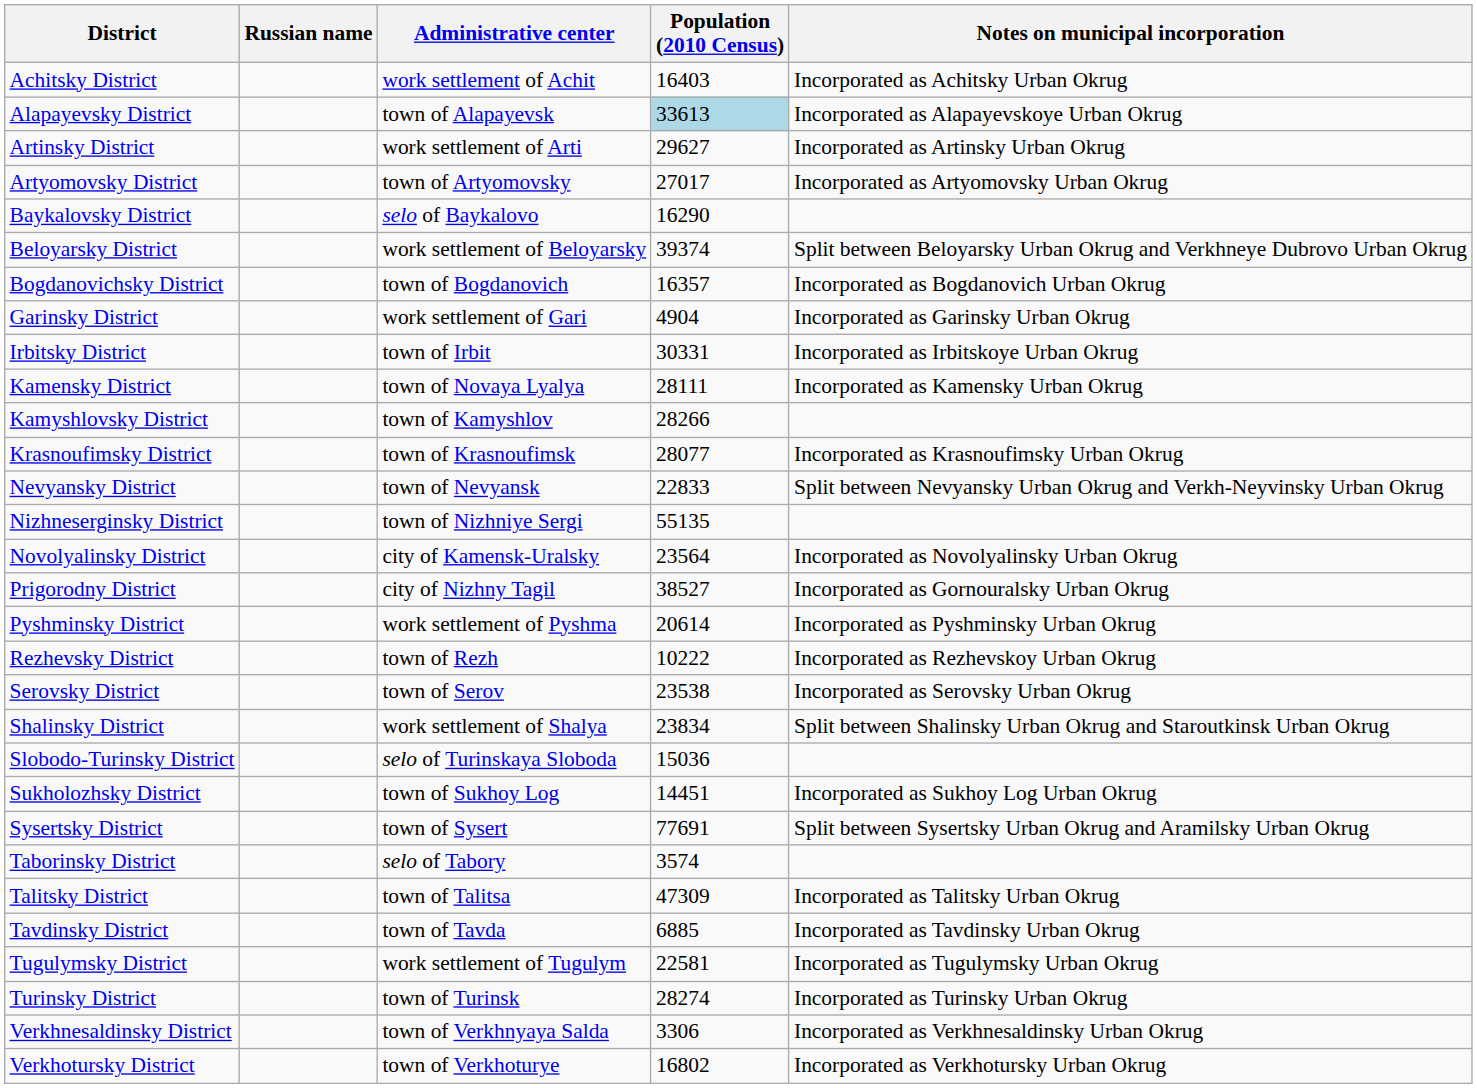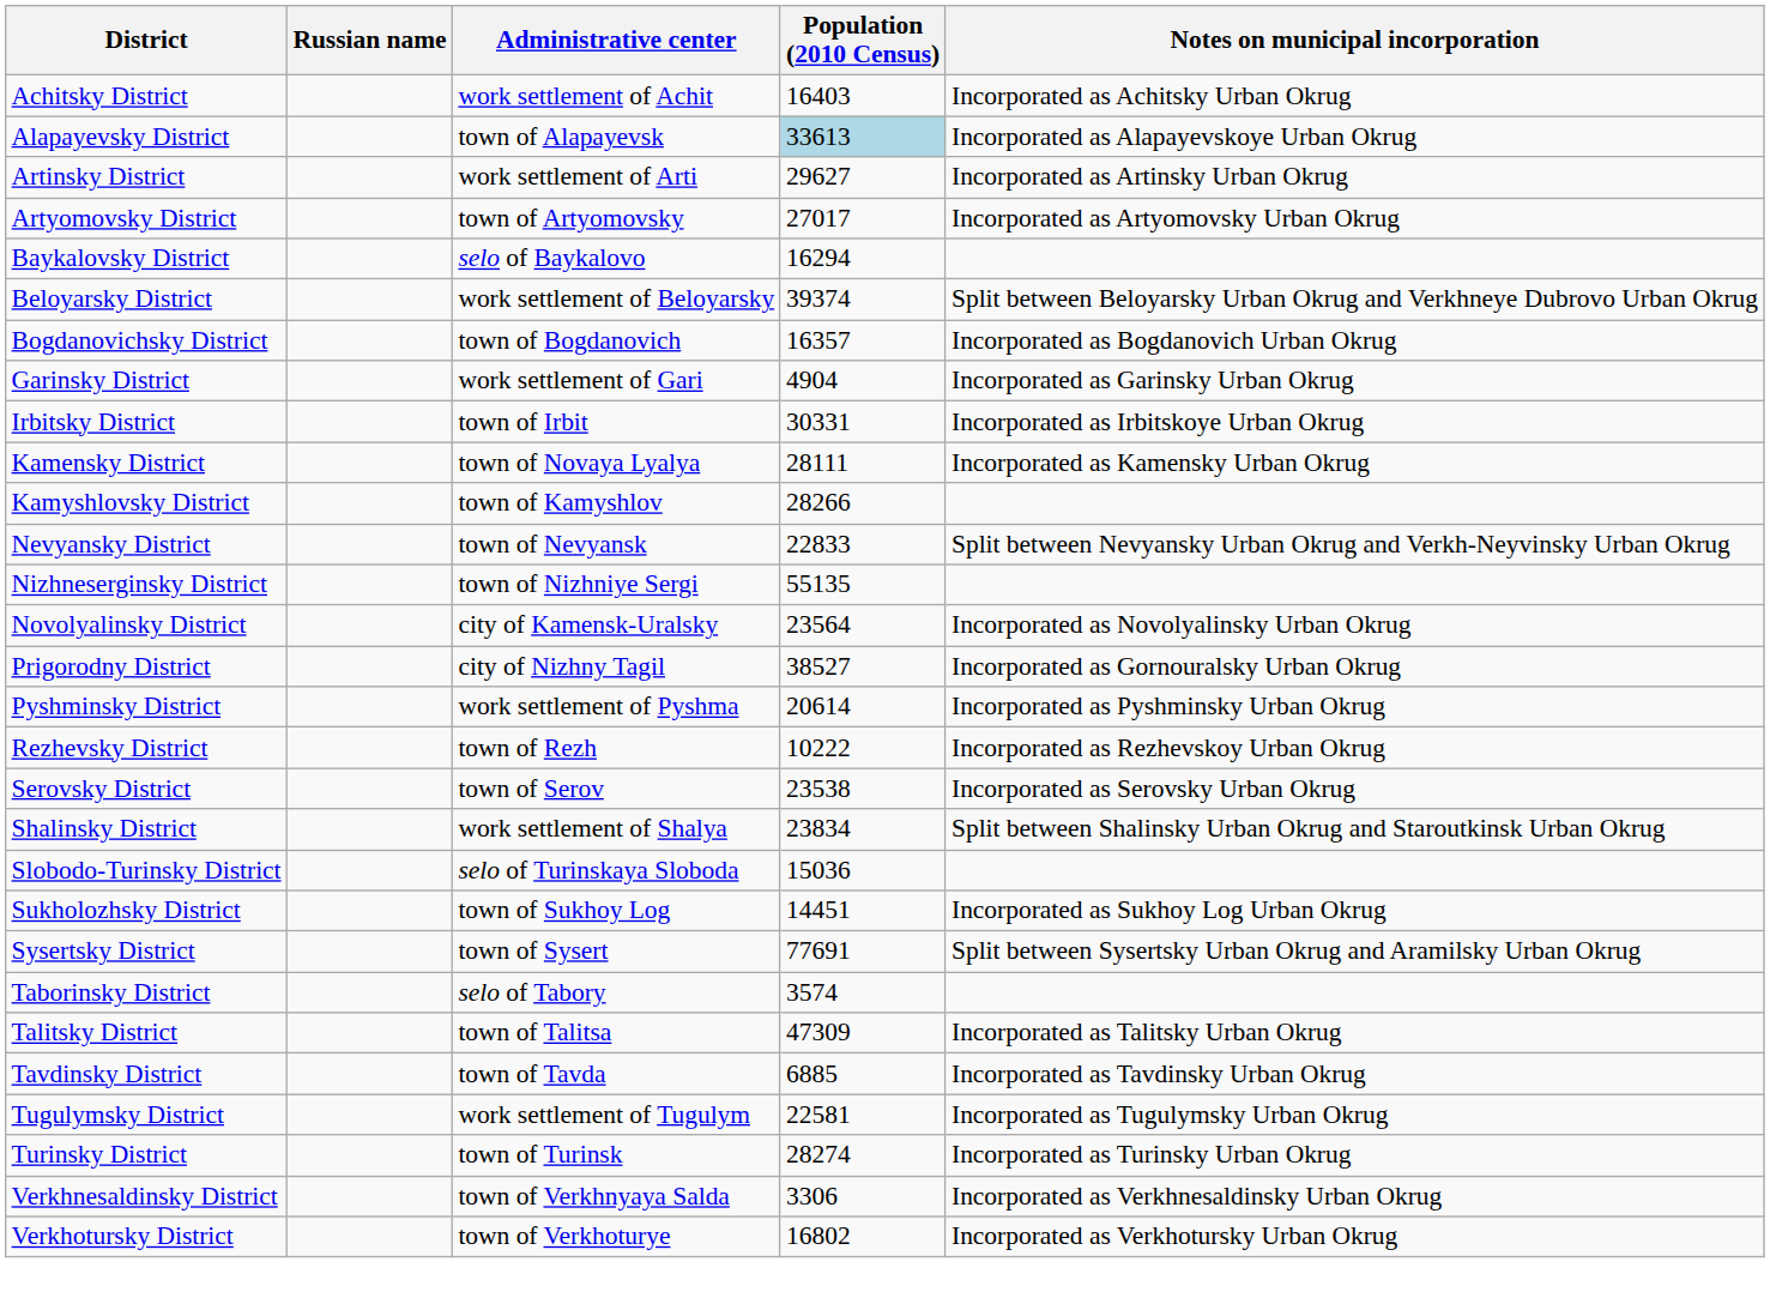Baykalovsky District | Population (2010 Census): 16290 -> 16294
- row: Krasnoufimsky District | town of Krasnoufimsk | 28077 | Incorporated as Krasnoufimsky Urban Okrug
